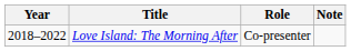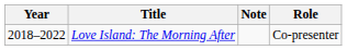columns swapped: Role <-> Note
